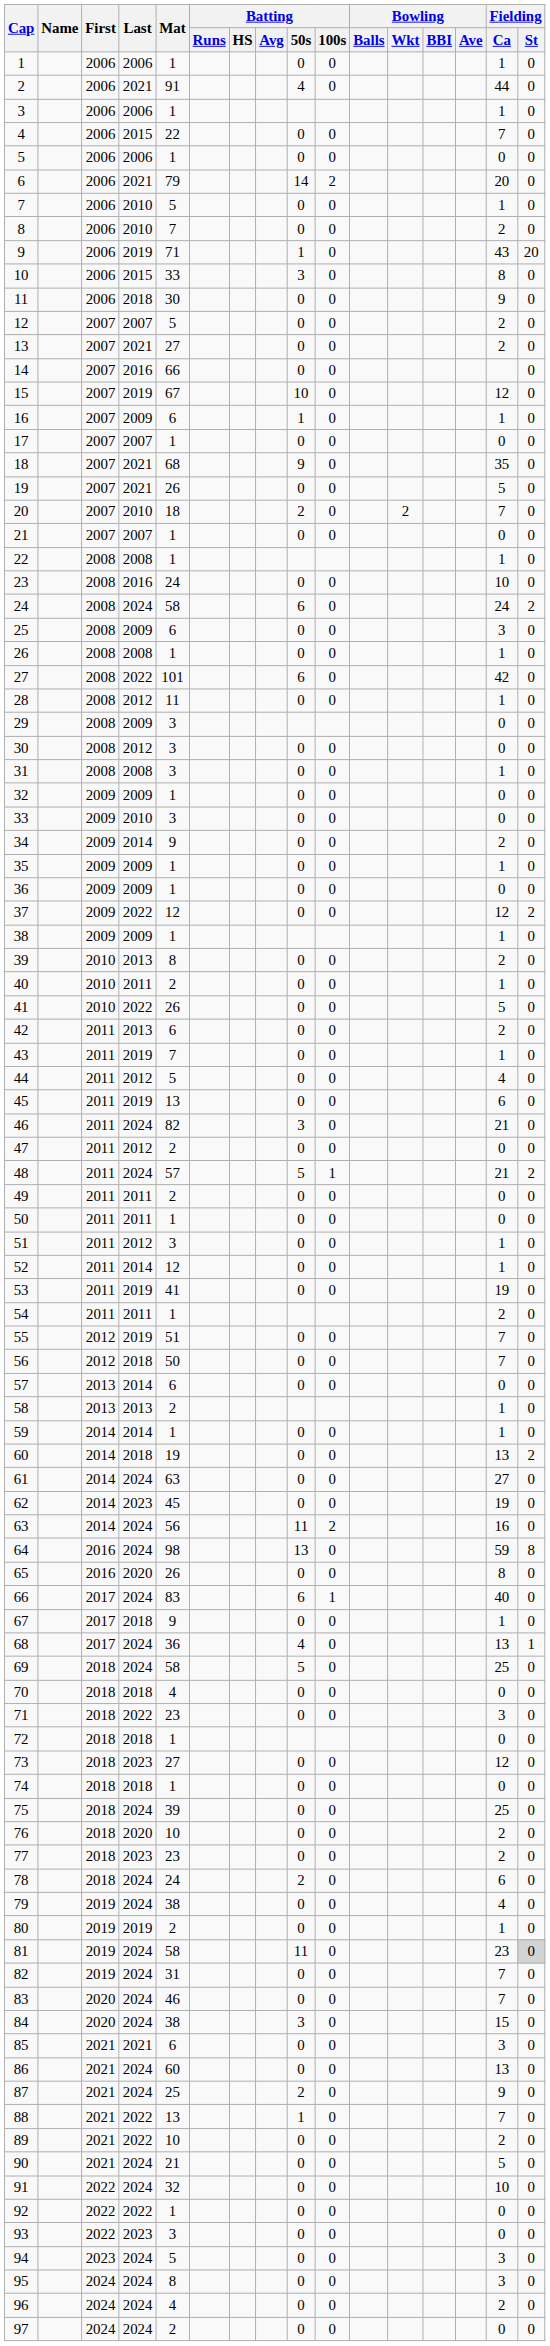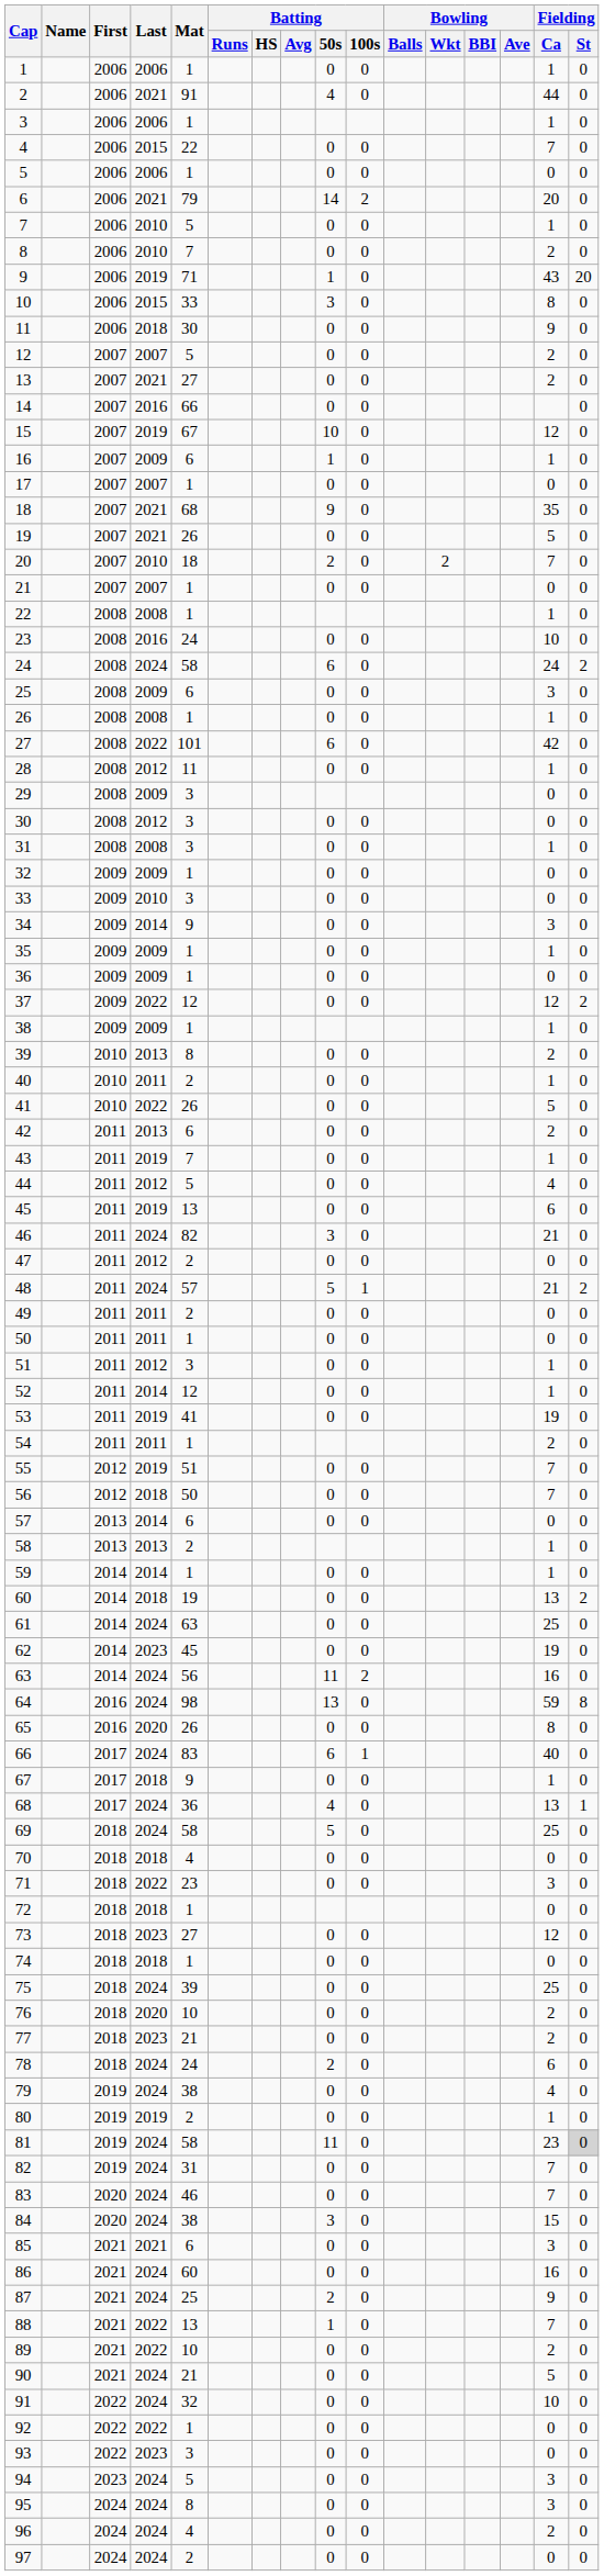34 | Fielding / Ca: 2 -> 3
61 | Fielding / Ca: 27 -> 25
77 | Mat: 23 -> 21
86 | Fielding / Ca: 13 -> 16
